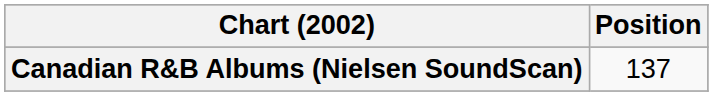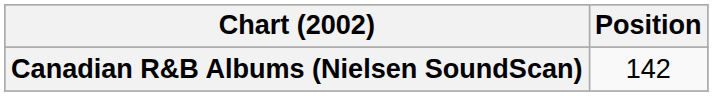Canadian R&B Albums (Nielsen SoundScan) | Position: 137 -> 142
